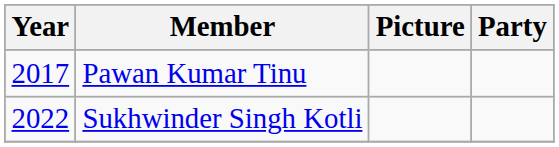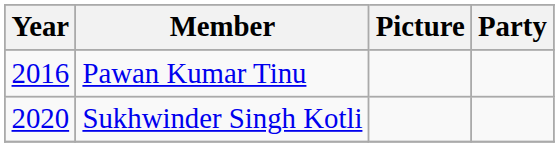Pawan Kumar Tinu | Year: 2017 -> 2016
Sukhwinder Singh Kotli | Year: 2022 -> 2020
